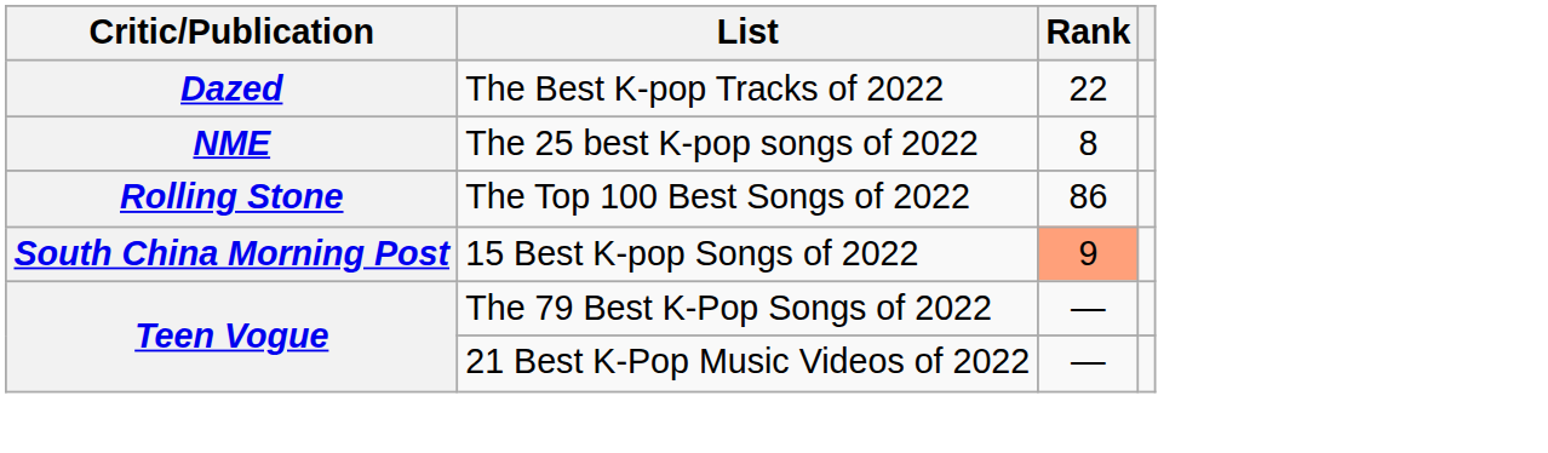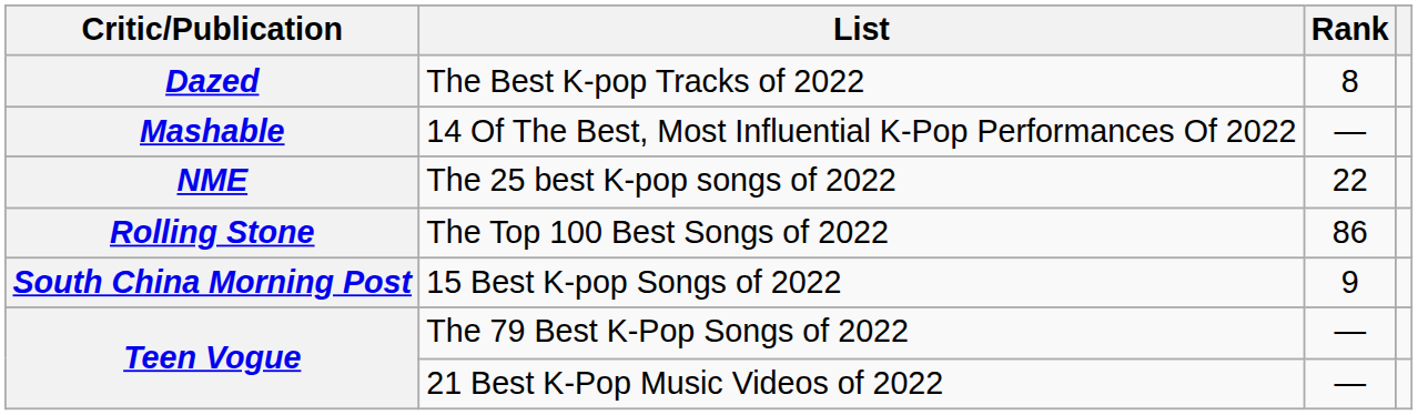The Best K-pop Tracks of 2022 | Rank: 22 -> 8
+ row: Mashable | 14 Of The Best, Most Influential K-Pop Performances Of 2022 | —
The 25 best K-pop songs of 2022 | Rank: 8 -> 22
15 Best K-pop Songs of 2022 | Rank: lightsalmon background -> no background
